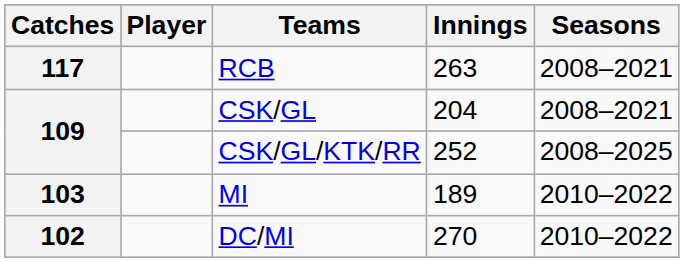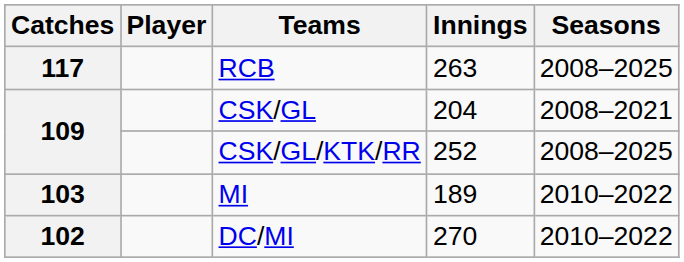RCB | Seasons: 2008–2021 -> 2008–2025
